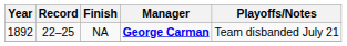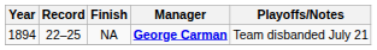NA | Year: 1892 -> 1894
